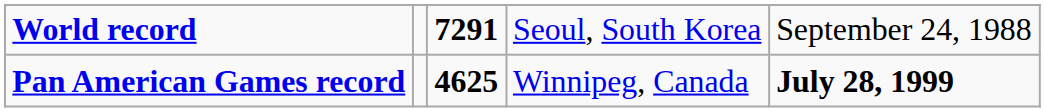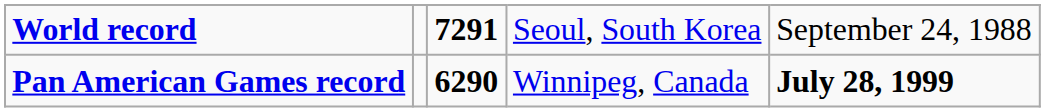Pan American Games record | column 3: 4625 -> 6290
